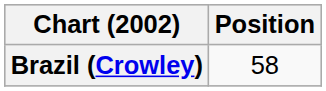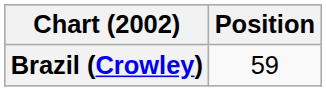Brazil (Crowley) | Position: 58 -> 59
